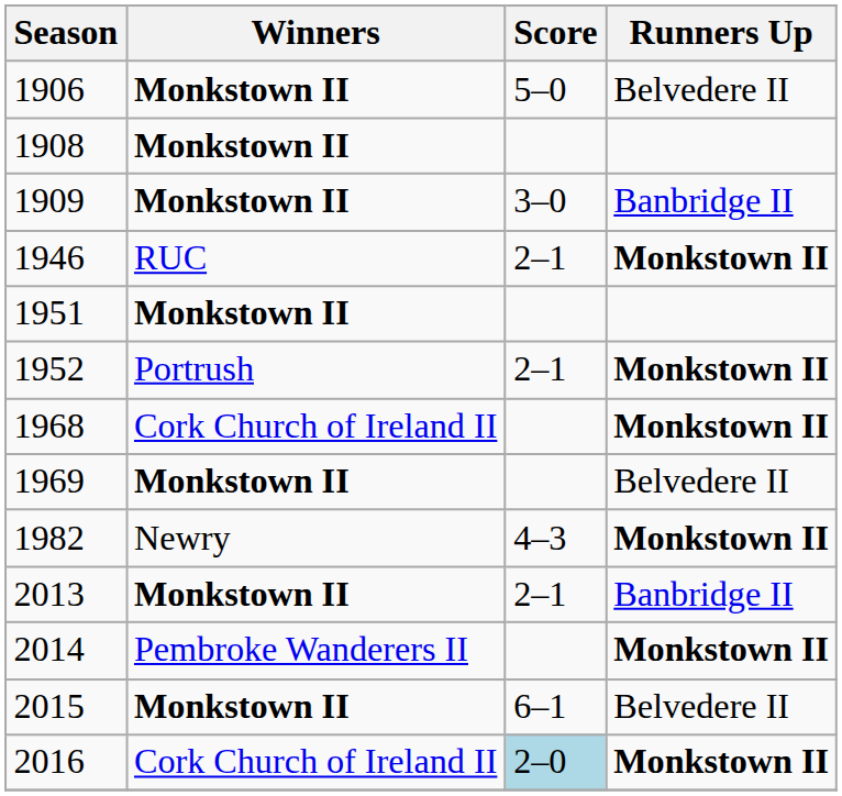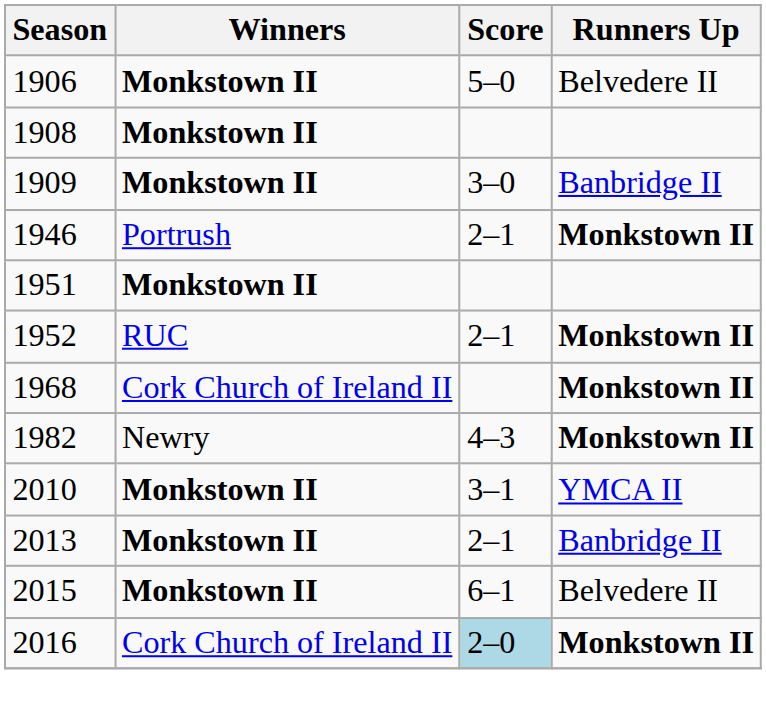1946 | Winners: RUC -> Portrush
1952 | Winners: Portrush -> RUC
- row: 1969 | Monkstown II | Belvedere II
+ row: 2010 | Monkstown II | 3–1 | YMCA II
- row: 2014 | Pembroke Wanderers II | Monkstown II
